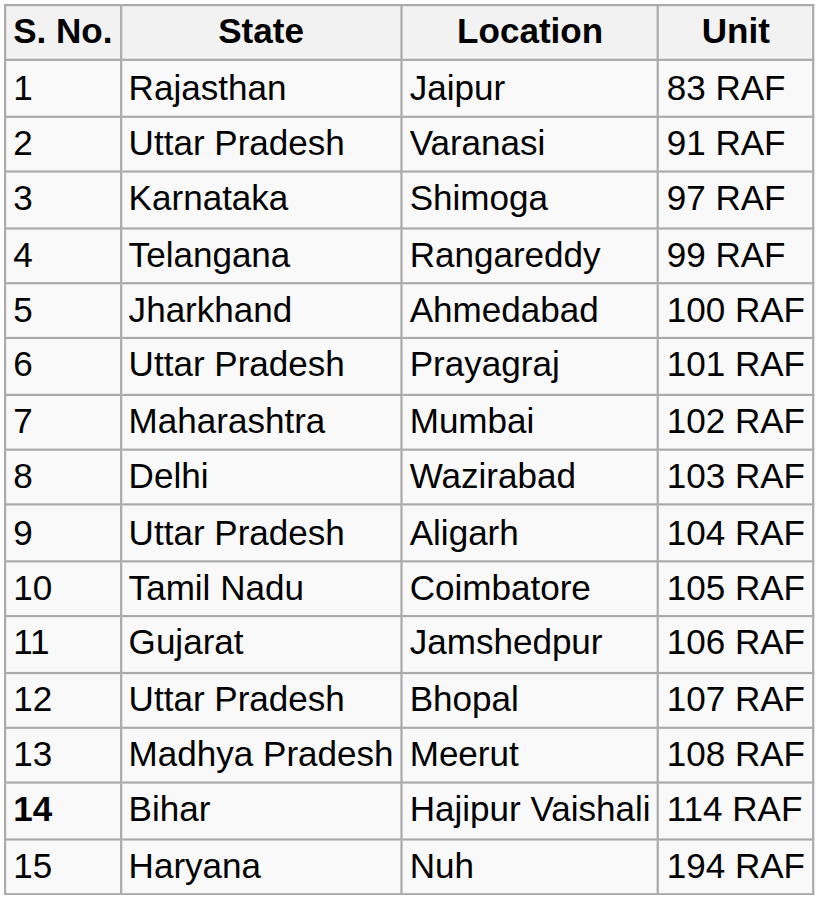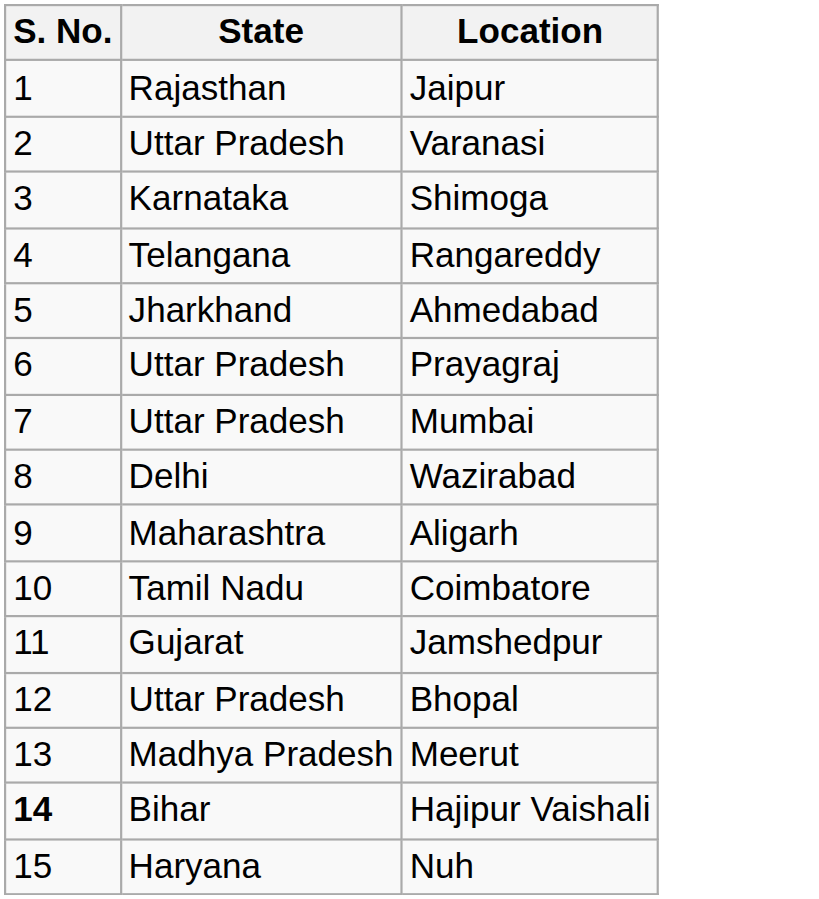- column: Unit | 83 RAF | 91 RAF | 97 RAF | 99 RAF | 100 RAF | 101 RAF | 102 RAF | 103 RAF | 104 RAF | 105 RAF | 106 RAF | 107 RAF | 108 RAF | 114 RAF | 194 RAF
Mumbai | State: Maharashtra -> Uttar Pradesh
Aligarh | State: Uttar Pradesh -> Maharashtra
